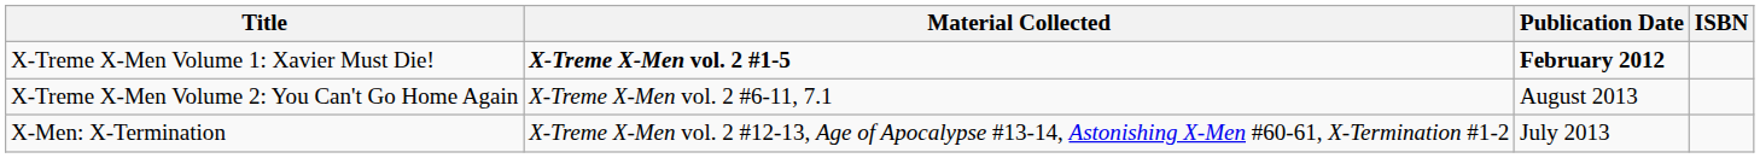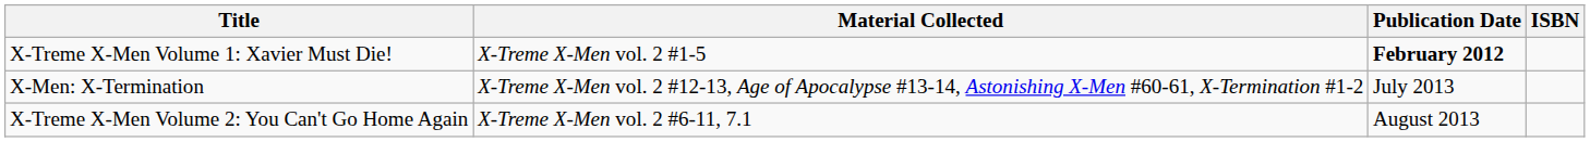X-Treme X-Men Volume 1: Xavier Must Die! | Material Collected: bold -> normal
rows swapped: X-Treme X-Men Volume 2: You Can't Go Home Again <-> X-Men: X-Termination
